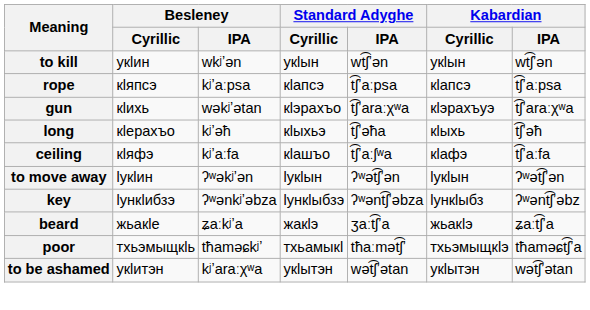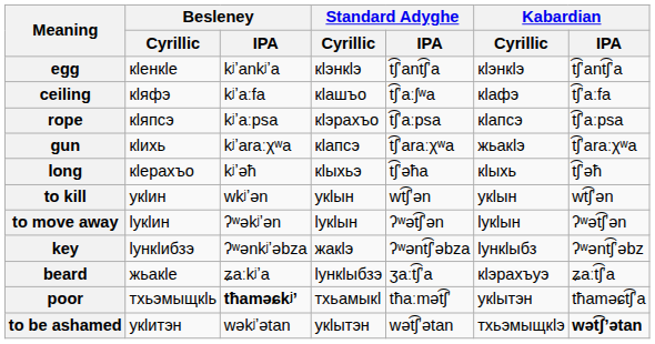+ row: egg | кӏенкӏе | kʲʼankʲʼa | кӏэнкӏэ | t͡ʃʼant͡ʃʼa | кӏэнкӏэ | t͡ʃʼant͡ʃʼa
rows swapped: ceiling <-> to kill
rope | Standard Adyghe / Cyrillic: кӏапсэ -> кӏэрахъо
gun | Besleney / IPA: wəkʲʼətan -> kʲʼaraːχʷa
gun | Standard Adyghe / Cyrillic: кӏэрахъо -> кӏапсэ
gun | Kabardian / Cyrillic: кӏэрахъуэ -> жьакӏэ
key | Standard Adyghe / Cyrillic: ӏункӏыбзэ -> жакӏэ
beard | Standard Adyghe / Cyrillic: жакӏэ -> ӏункӏыбзэ
beard | Kabardian / Cyrillic: жьакӏэ -> кӏэрахъуэ
poor | Besleney / IPA: normal -> bold
poor | Kabardian / Cyrillic: тхьэмыщкӏэ -> укӏытэн
to be ashamed | Besleney / IPA: kʲʼaraːχʷa -> wəkʲʼətan
to be ashamed | Kabardian / Cyrillic: укӏытэн -> тхьэмыщкӏэ
to be ashamed | Kabardian / IPA: normal -> bold
